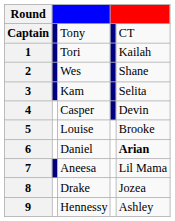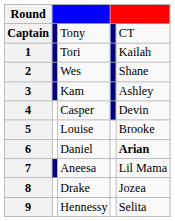3 | column 5: Selita -> Ashley
9 | column 5: Ashley -> Selita
